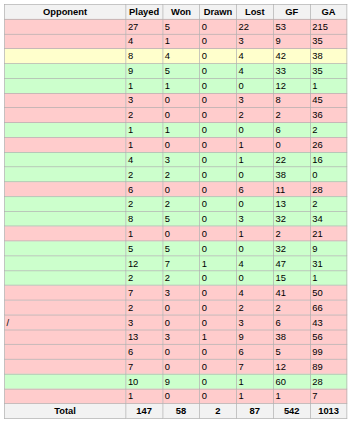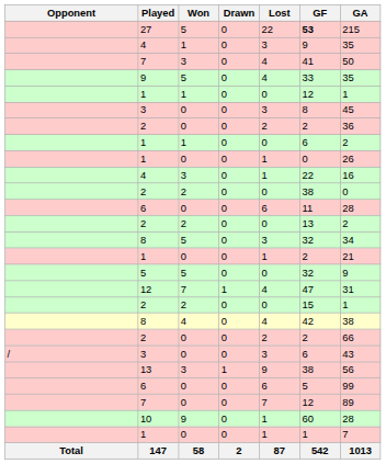27 | GF: normal -> bold
rows swapped: 7 / 3 <-> 8 / 4
